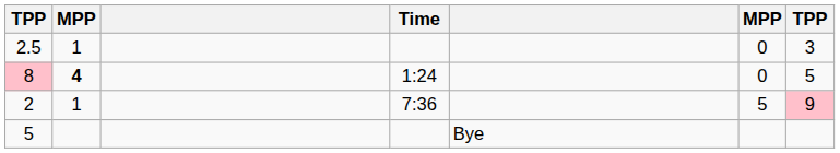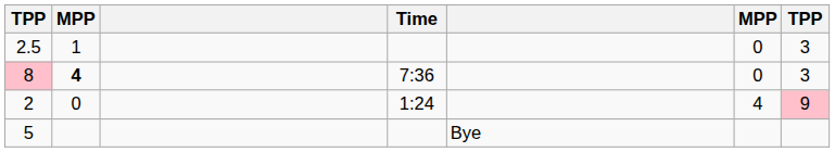8 | Time: 1:24 -> 7:36
8 | column 7: 5 -> 3
2 | column 2: 1 -> 0
2 | Time: 7:36 -> 1:24
2 | column 6: 5 -> 4
